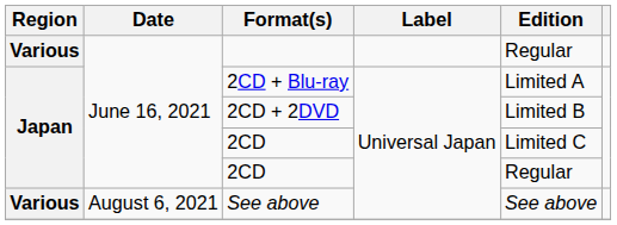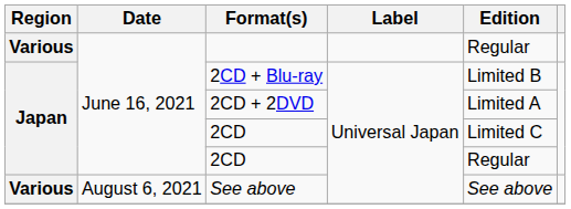2CD + Blu-ray | Edition: Limited A -> Limited B
2CD + 2DVD | Edition: Limited B -> Limited A
